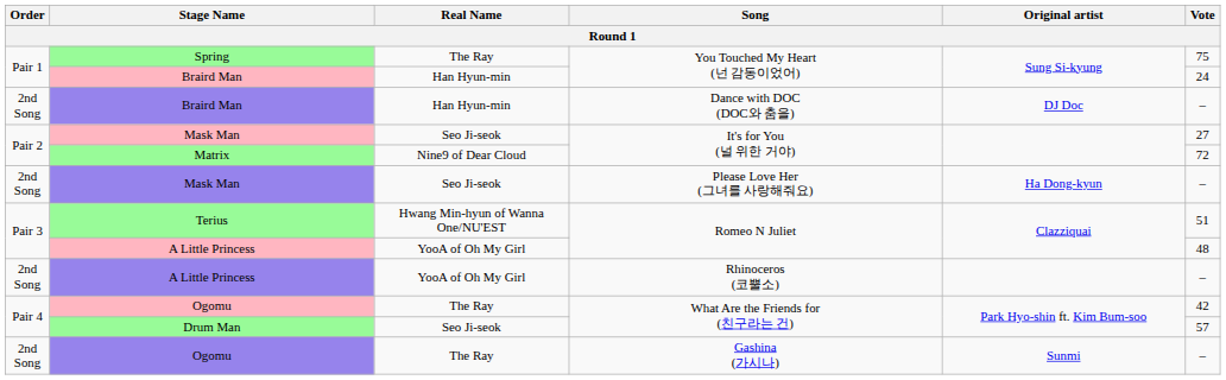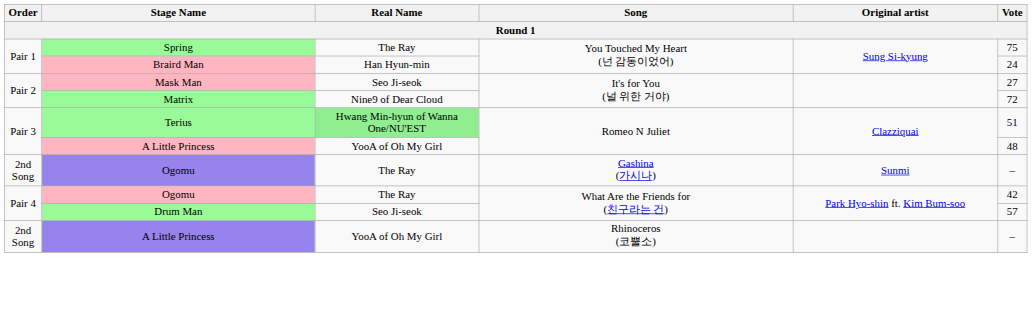- row: 2nd Song | Braird Man | Han Hyun-min | Dance with DOC (DOC와 춤을) | DJ Doc | –
- row: 2nd Song | Mask Man | Seo Ji-seok | Please Love Her (그녀를 사랑해줘요) | Ha Dong-kyun | –
Terius | Real Name: no background -> lightgreen background
rows swapped: A Little Princess / Rhinoceros (코뿔소) <-> Ogomu / Gashina (가시나)
